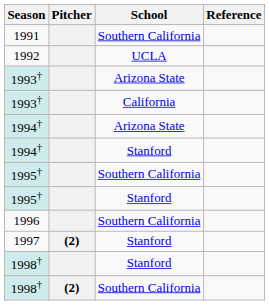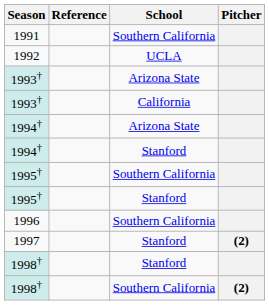columns swapped: Pitcher <-> Reference
